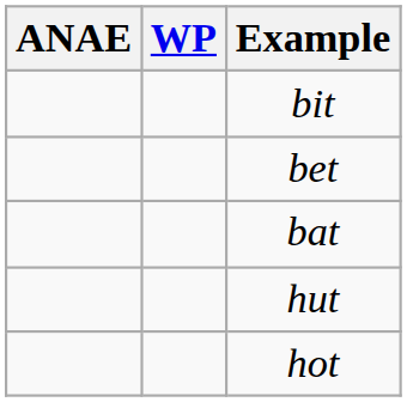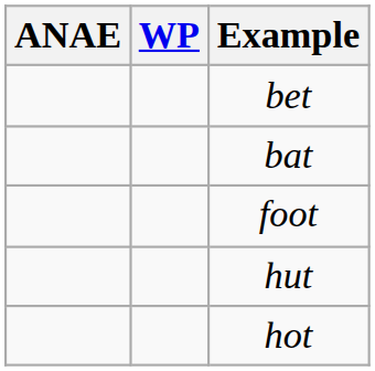- row: bit
+ row: foot
